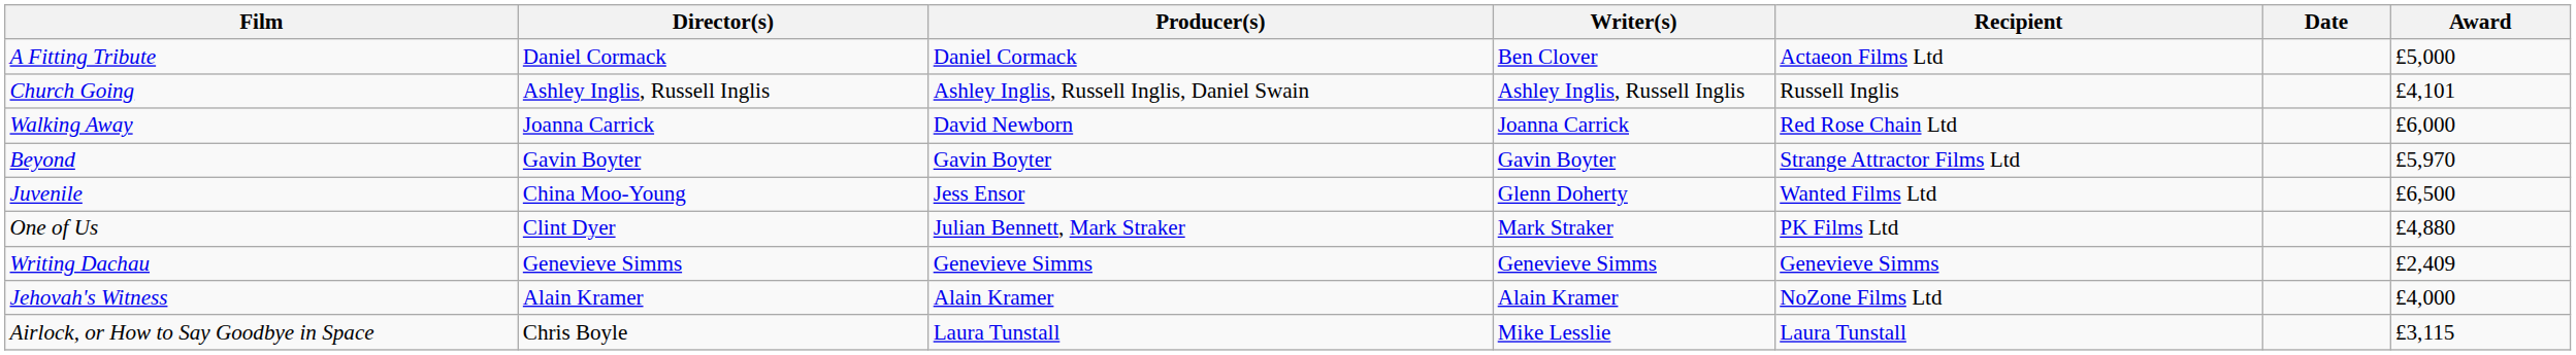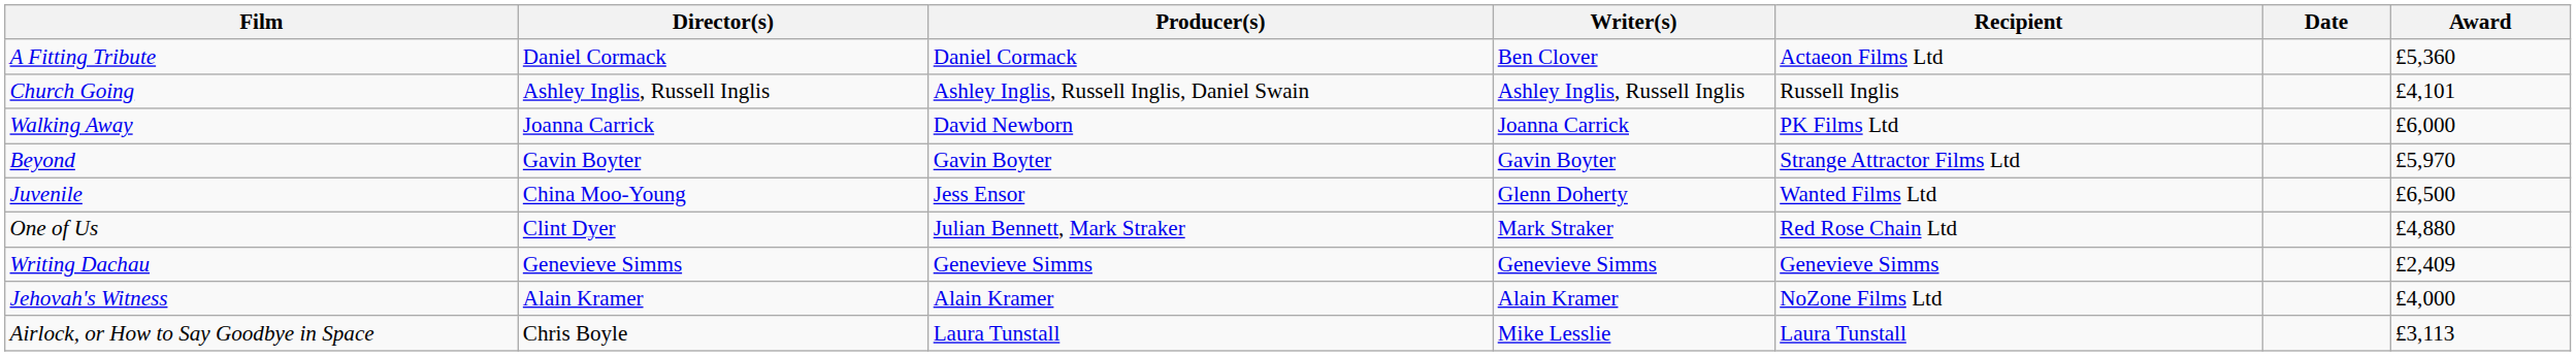A Fitting Tribute | Award: £5,000 -> £5,360
Walking Away | Recipient: Red Rose Chain Ltd -> PK Films Ltd
One of Us | Recipient: PK Films Ltd -> Red Rose Chain Ltd
Airlock, or How to Say Goodbye in Space | Award: £3,115 -> £3,113
